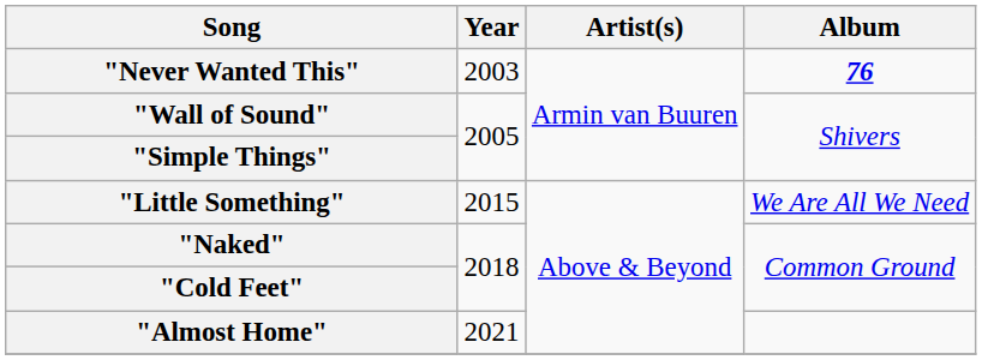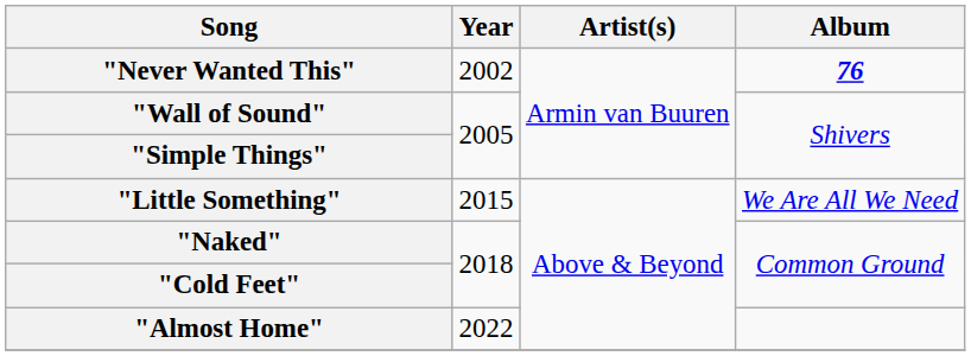"Never Wanted This" | Year: 2003 -> 2002
"Almost Home" | Year: 2021 -> 2022
